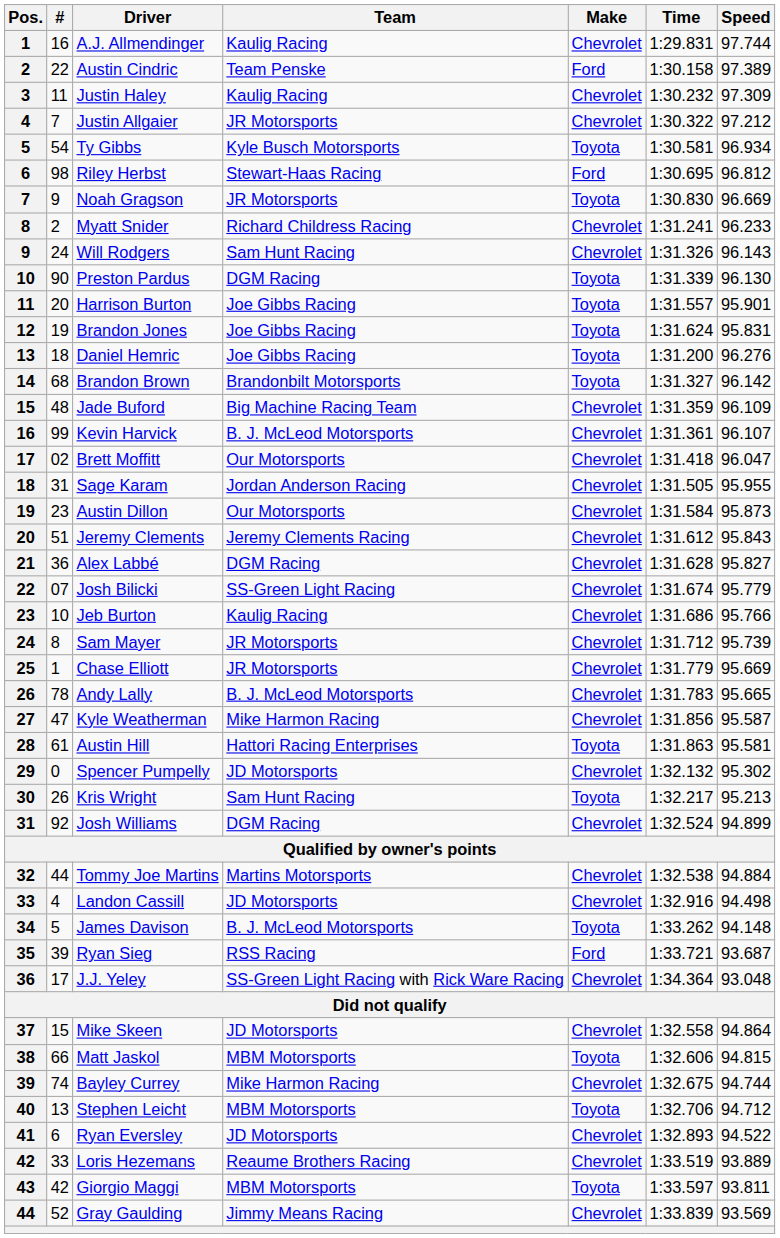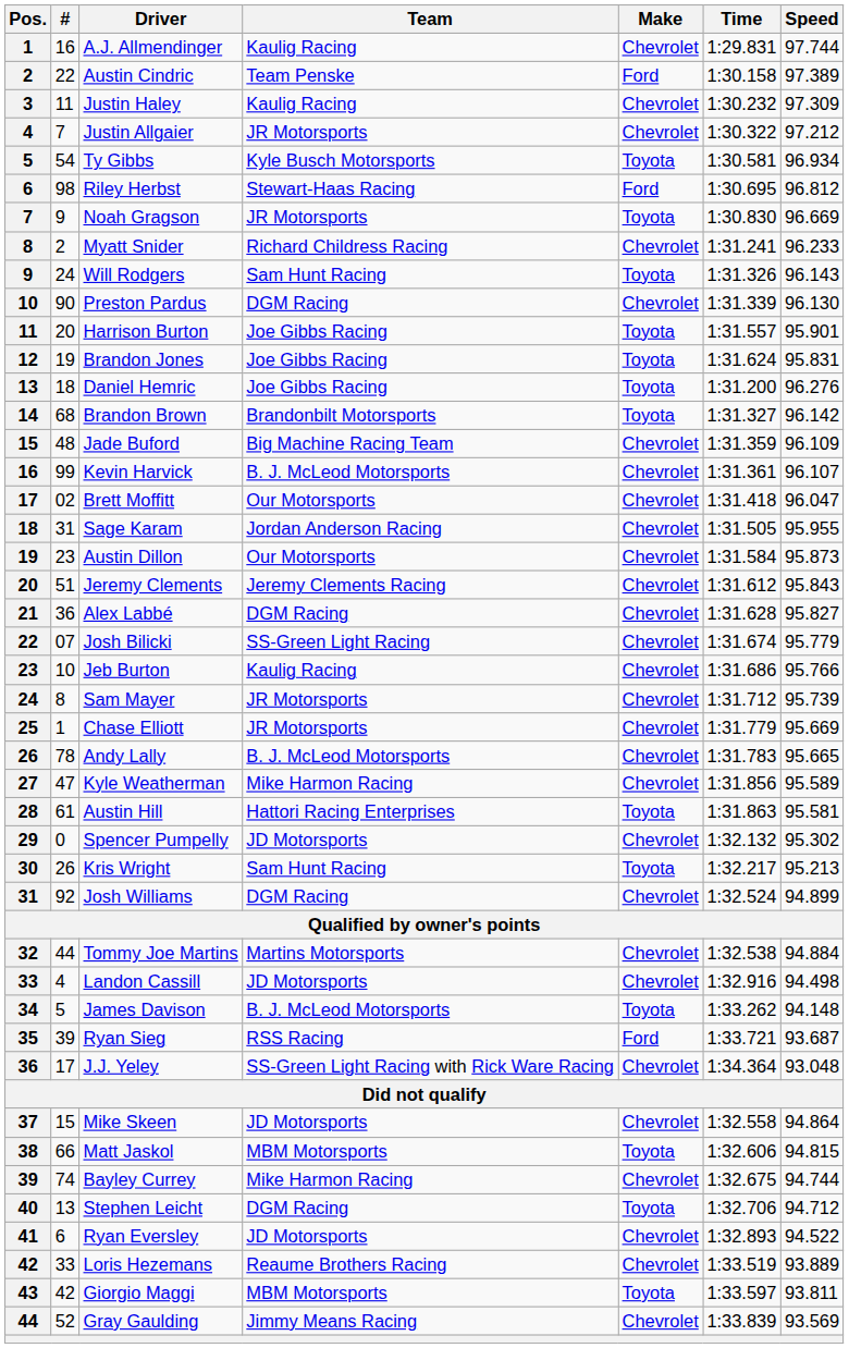Will Rodgers | Make: Chevrolet -> Toyota
Preston Pardus | Make: Toyota -> Chevrolet
Kyle Weatherman | Speed: 95.587 -> 95.589
Stephen Leicht | Team: MBM Motorsports -> DGM Racing
